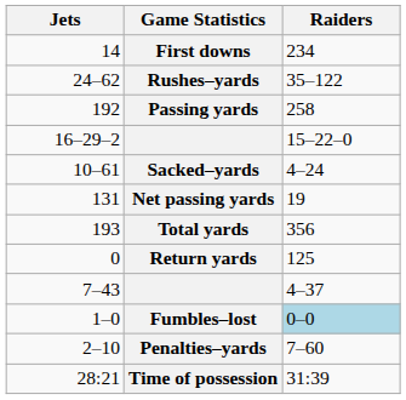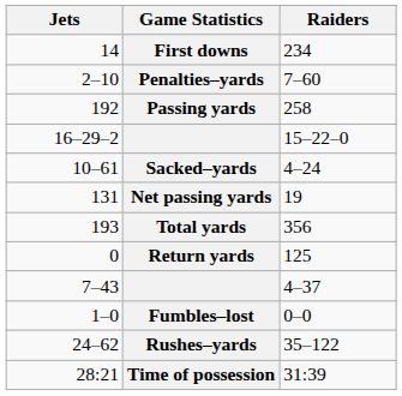rows swapped: Rushes–yards <-> Penalties–yards
Fumbles–lost | Raiders: lightblue background -> no background
